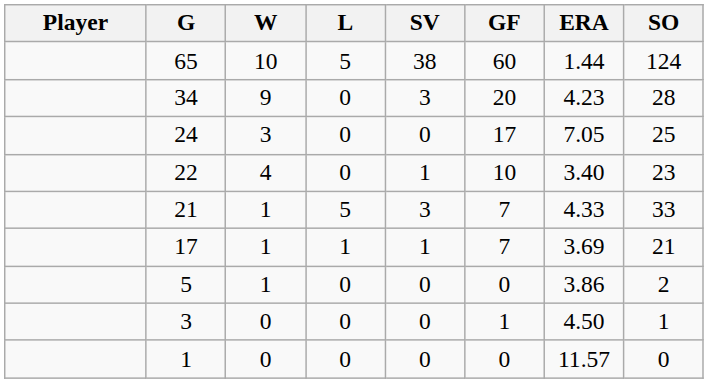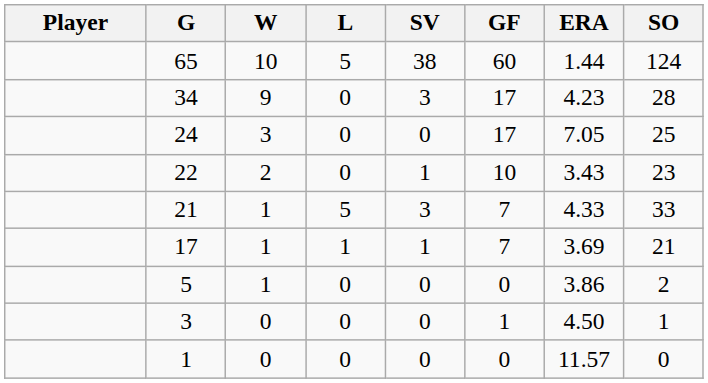34 | GF: 20 -> 17
22 | W: 4 -> 2
22 | ERA: 3.40 -> 3.43
